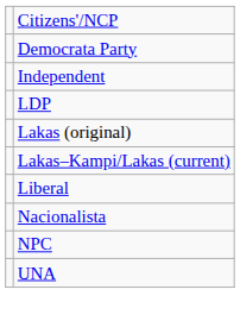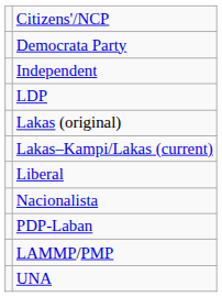- row: NPC
+ row: PDP-Laban
+ row: LAMMP/PMP
